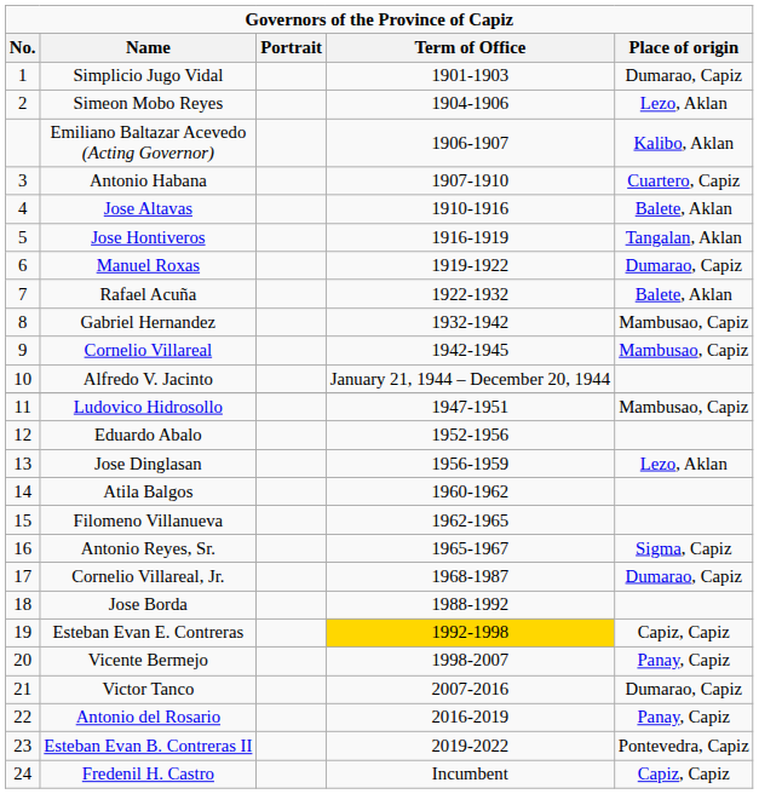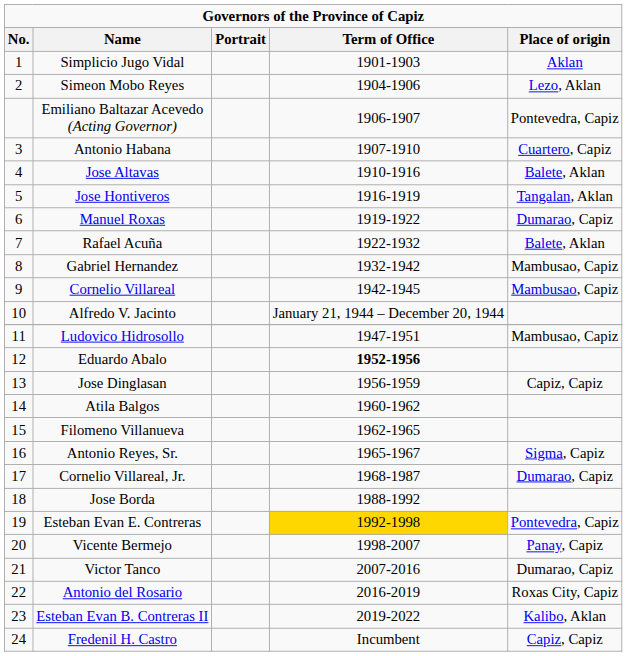Simplicio Jugo Vidal | Place of origin: Dumarao, Capiz -> Aklan
Emiliano Baltazar Acevedo (Acting Governor) | Place of origin: Kalibo, Aklan -> Pontevedra, Capiz
Eduardo Abalo | Term of Office: normal -> bold
Jose Dinglasan | Place of origin: Lezo, Aklan -> Capiz, Capiz
Esteban Evan E. Contreras | Place of origin: Capiz, Capiz -> Pontevedra, Capiz
Antonio del Rosario | Place of origin: Panay, Capiz -> Roxas City, Capiz
Esteban Evan B. Contreras II | Place of origin: Pontevedra, Capiz -> Kalibo, Aklan
